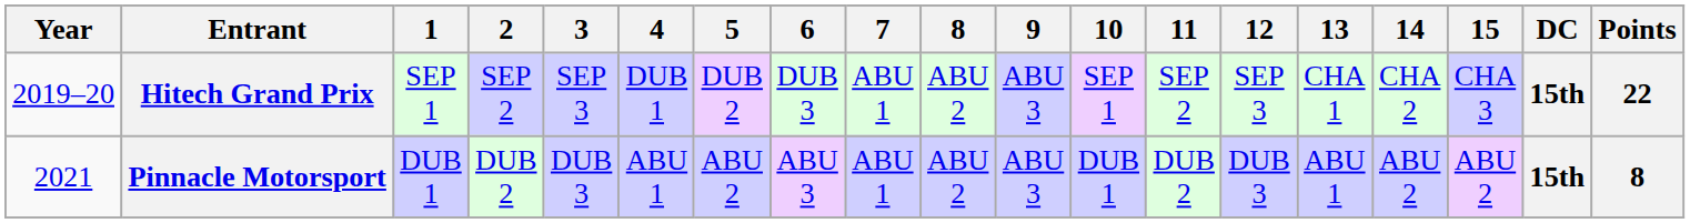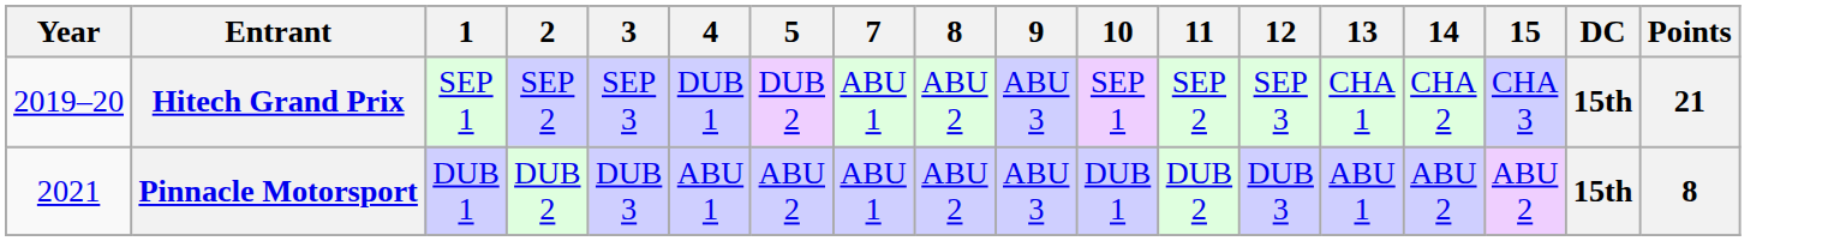- column: 6 | DUB 3 | ABU 3
Hitech Grand Prix | Points: 22 -> 21
